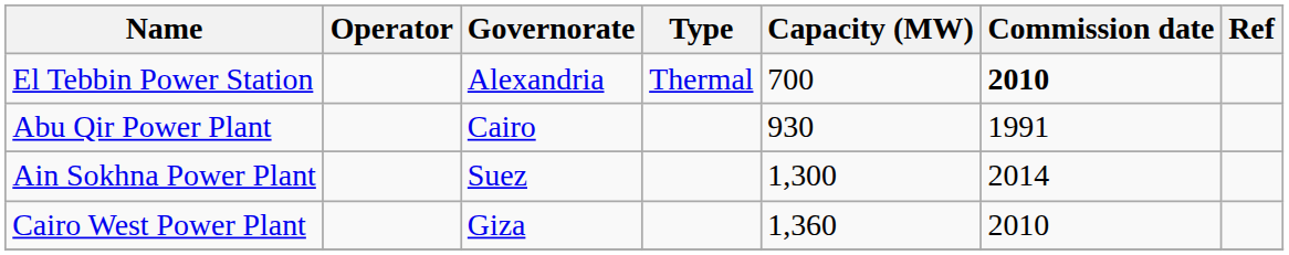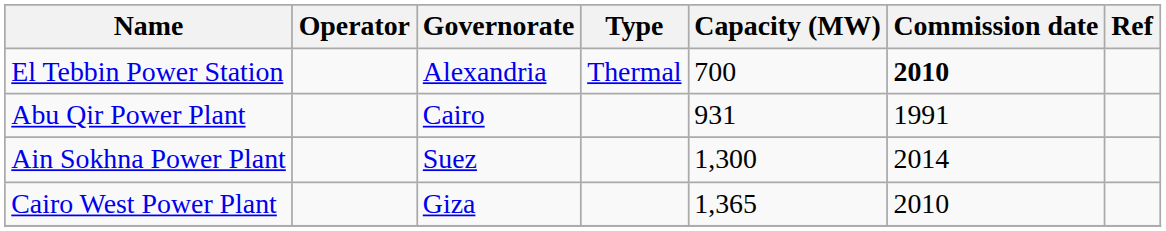Abu Qir Power Plant | Capacity (MW): 930 -> 931
Cairo West Power Plant | Capacity (MW): 1,360 -> 1,365
